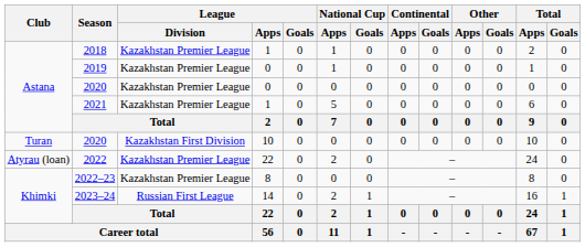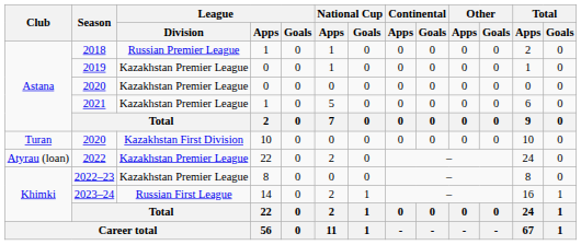2018 | League / Division: Kazakhstan Premier League -> Russian Premier League
